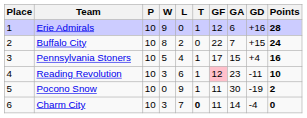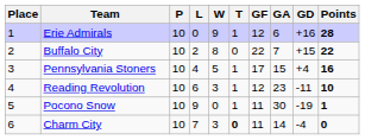columns swapped: W <-> L
Buffalo City | Points: 24 -> 22
Reading Revolution | GF: pink background -> no background
Pocono Snow | Points: 2 -> 1
